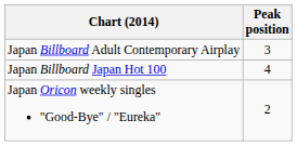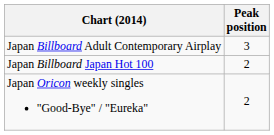Japan Billboard Japan Hot 100 | Peak position: 4 -> 2
